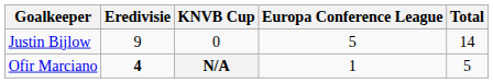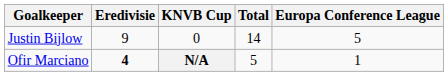columns swapped: Europa Conference League <-> Total
